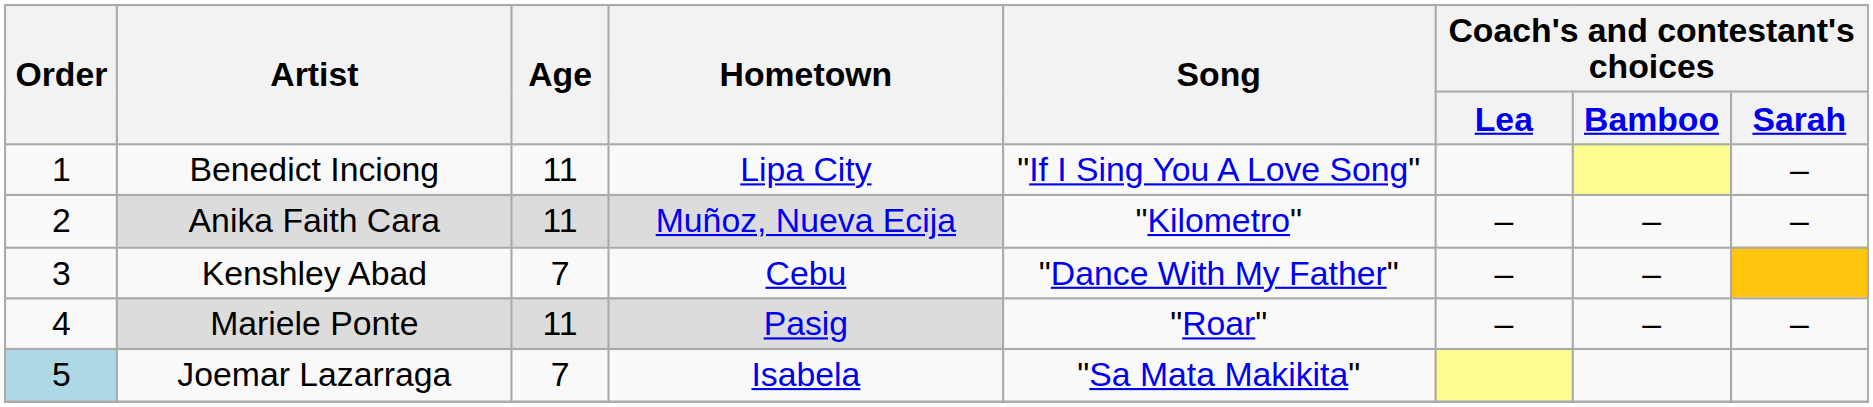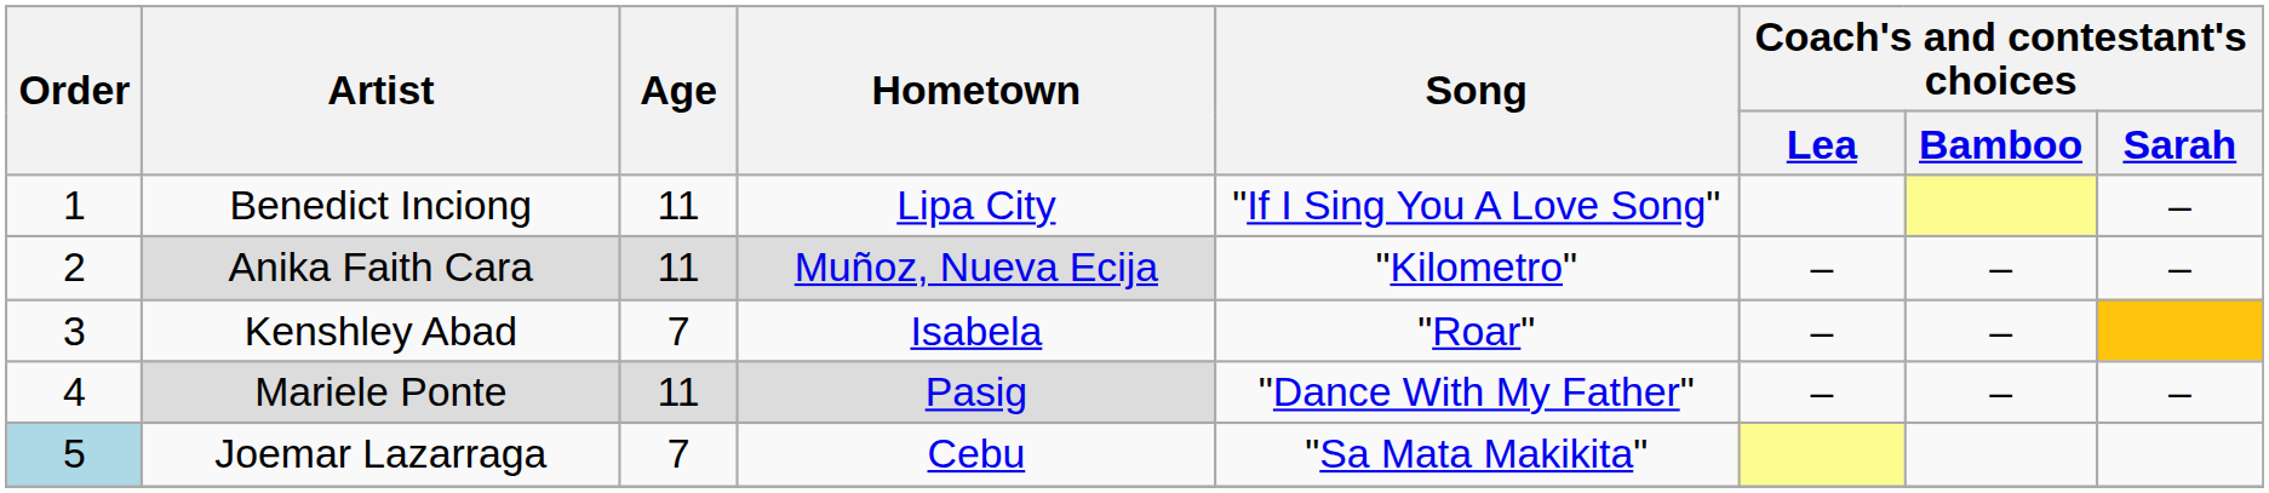Kenshley Abad | Hometown: Cebu -> Isabela
Kenshley Abad | Song: "Dance With My Father" -> "Roar"
Mariele Ponte | Song: "Roar" -> "Dance With My Father"
Joemar Lazarraga | Hometown: Isabela -> Cebu
